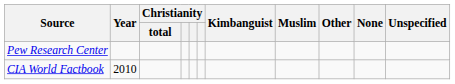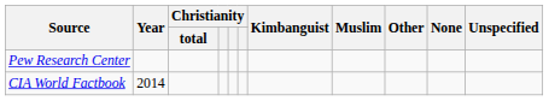CIA World Factbook | Year: 2010 -> 2014
